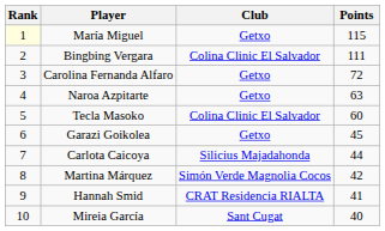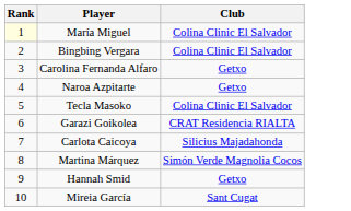- column: Points | 115 | 111 | 72 | 63 | 60 | 45 | 44 | 42 | 41 | 40
María Miguel | Club: Getxo -> Colina Clinic El Salvador
Garazi Goikolea | Club: Getxo -> CRAT Residencia RIALTA
Hannah Smid | Club: CRAT Residencia RIALTA -> Getxo
